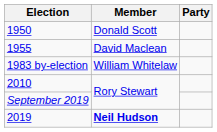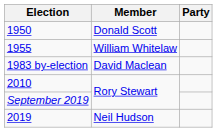1955 | Member: David Maclean -> William Whitelaw
1983 by-election | Member: William Whitelaw -> David Maclean
2019 | Member: bold -> normal
